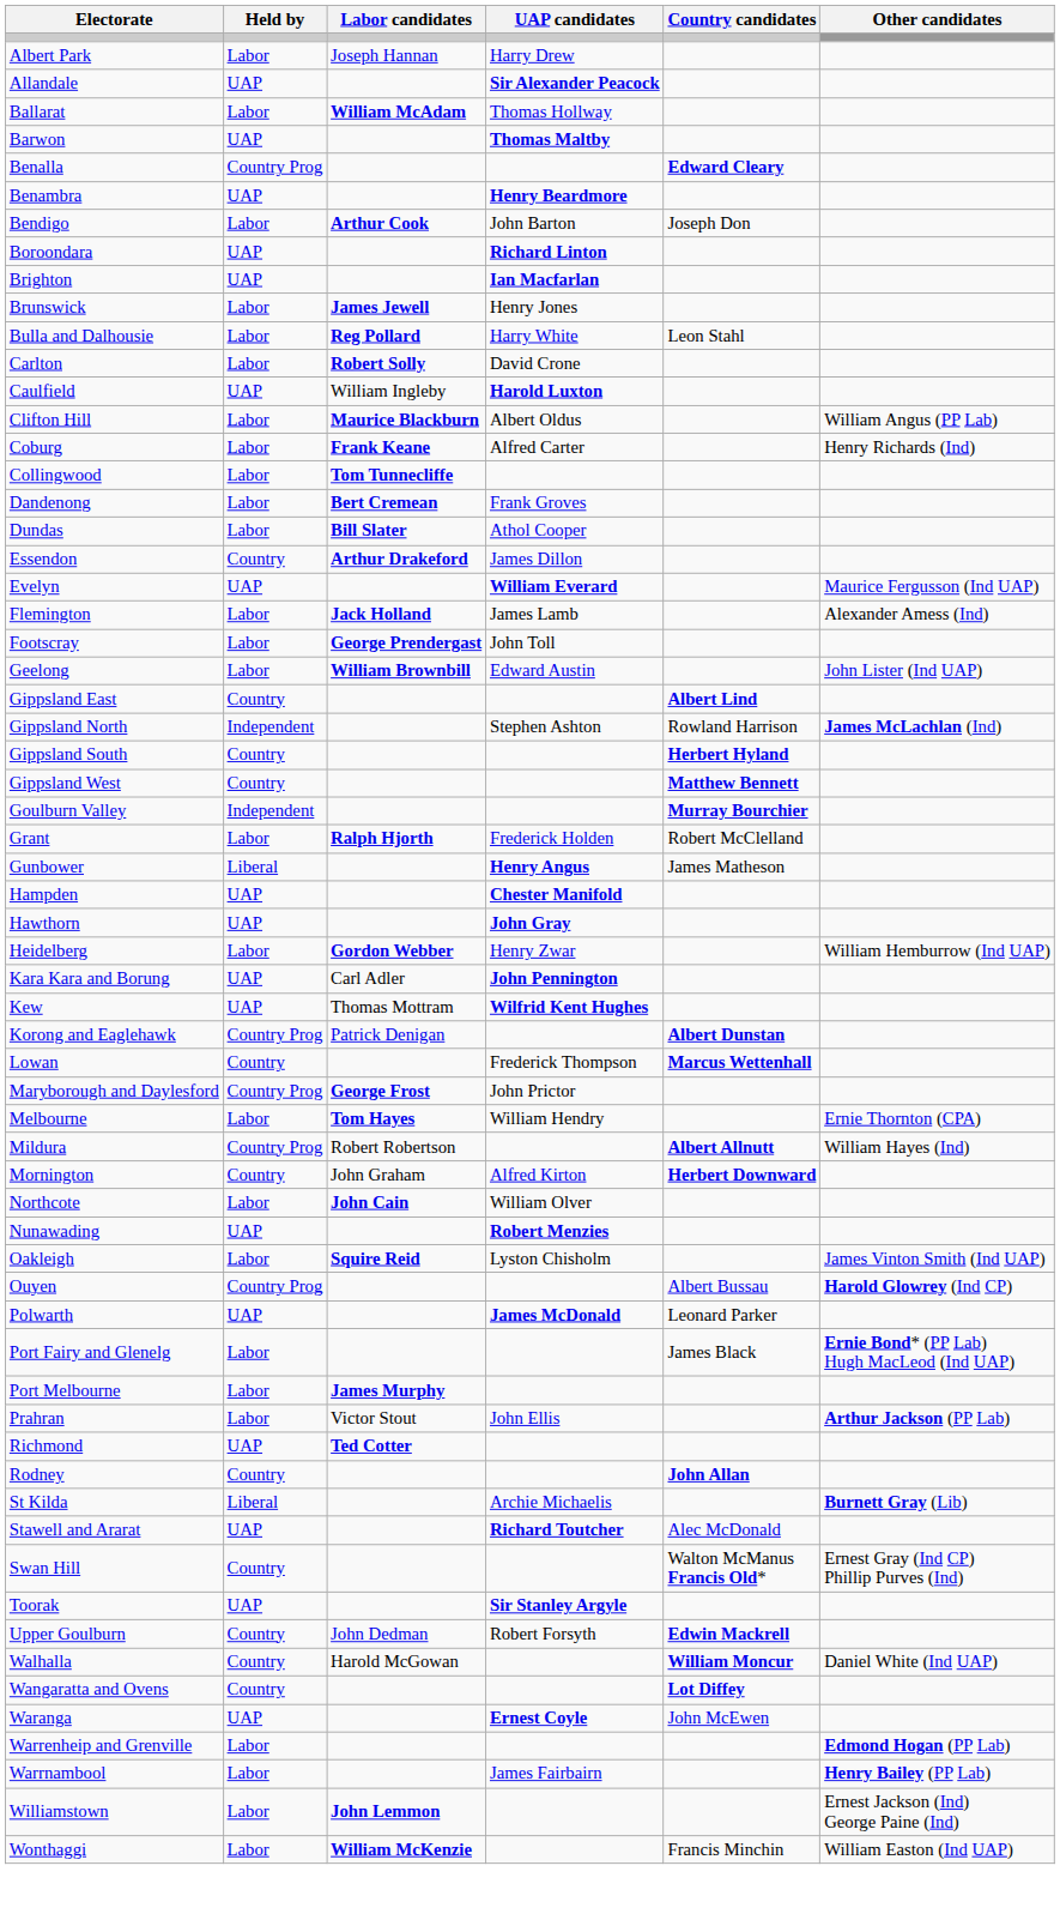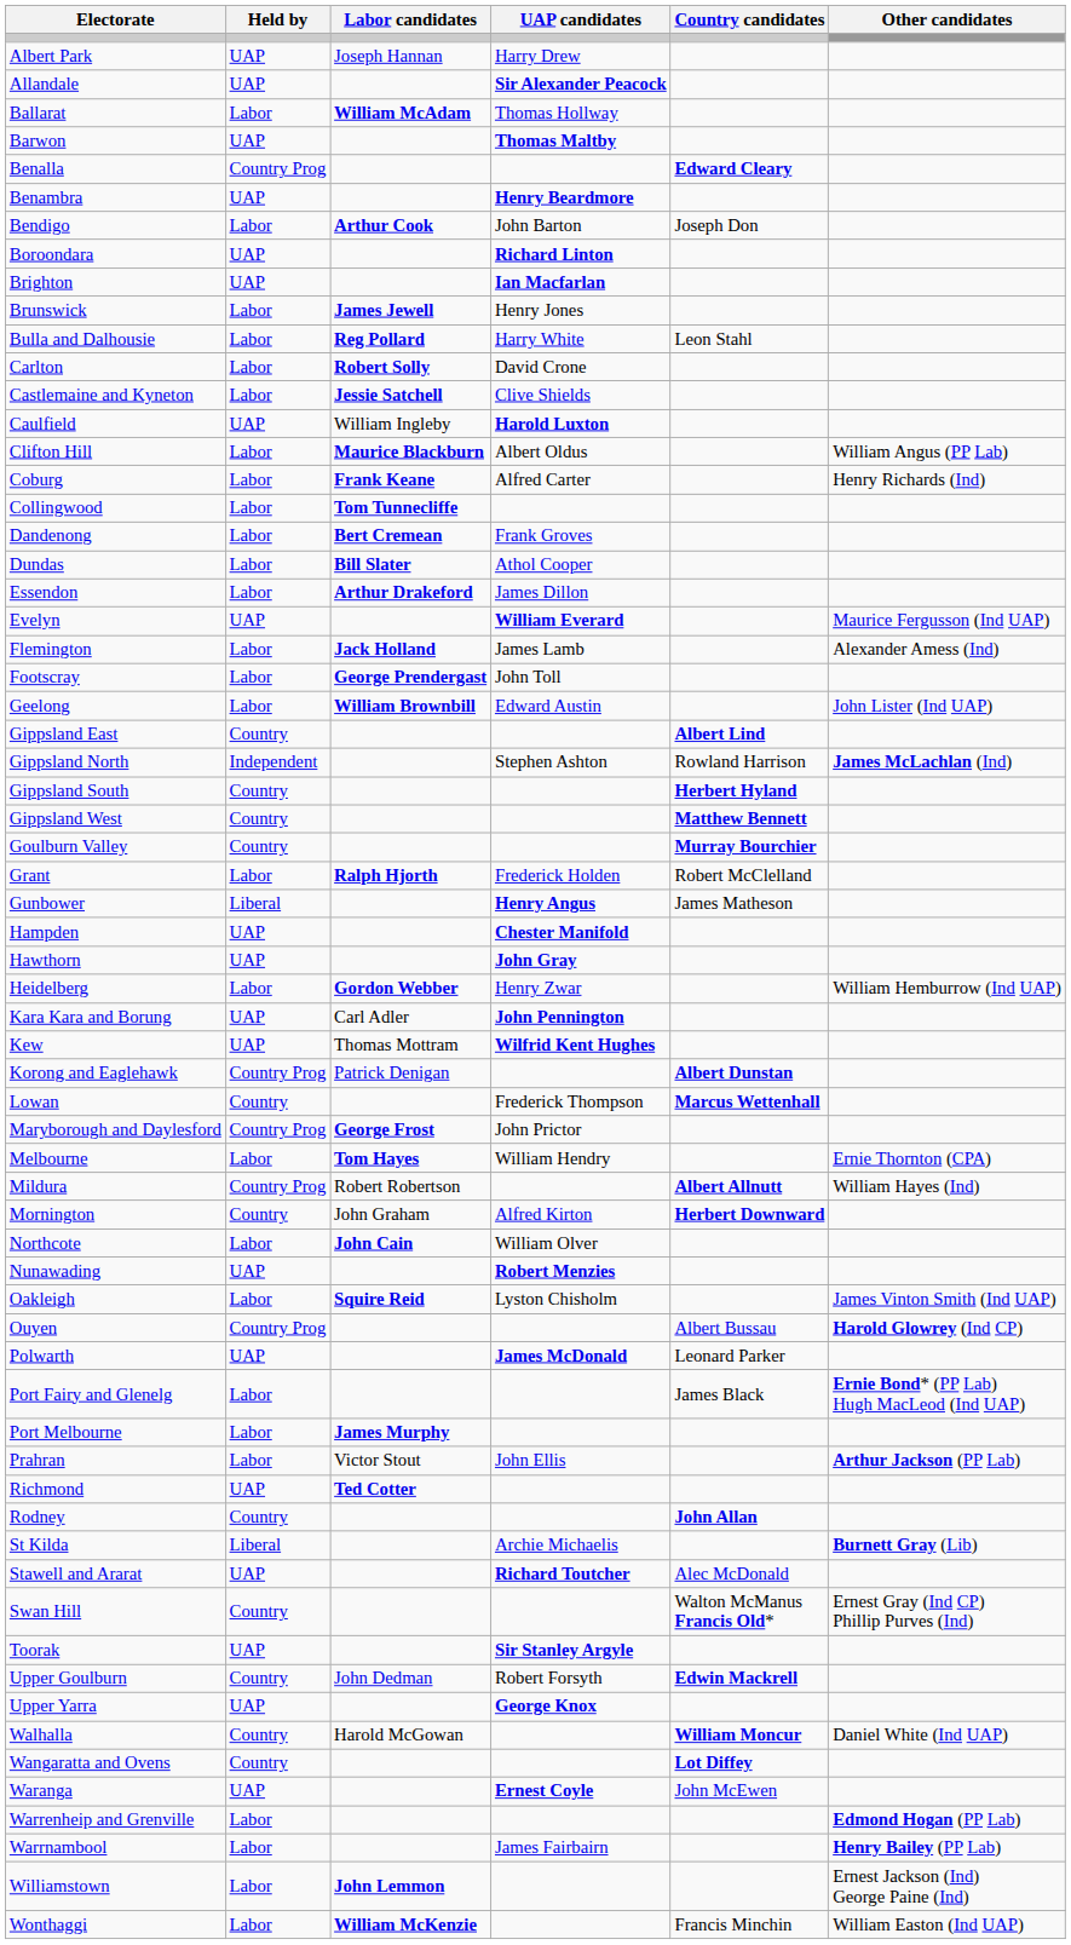Albert Park | Held by: Labor -> UAP
+ row: Castlemaine and Kyneton | Labor | Jessie Satchell | Clive Shields
Essendon | Held by: Country -> Labor
Goulburn Valley | Held by: Independent -> Country
+ row: Upper Yarra | UAP | George Knox
